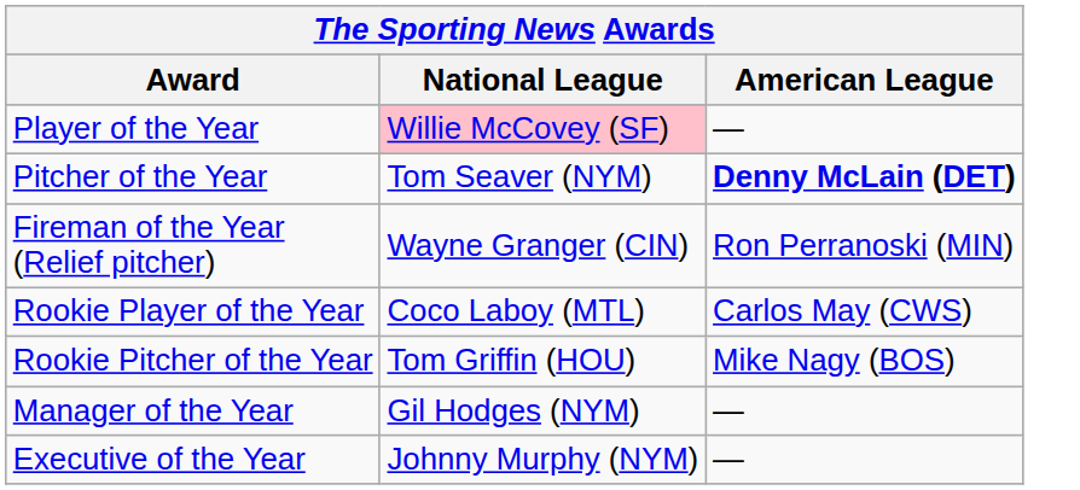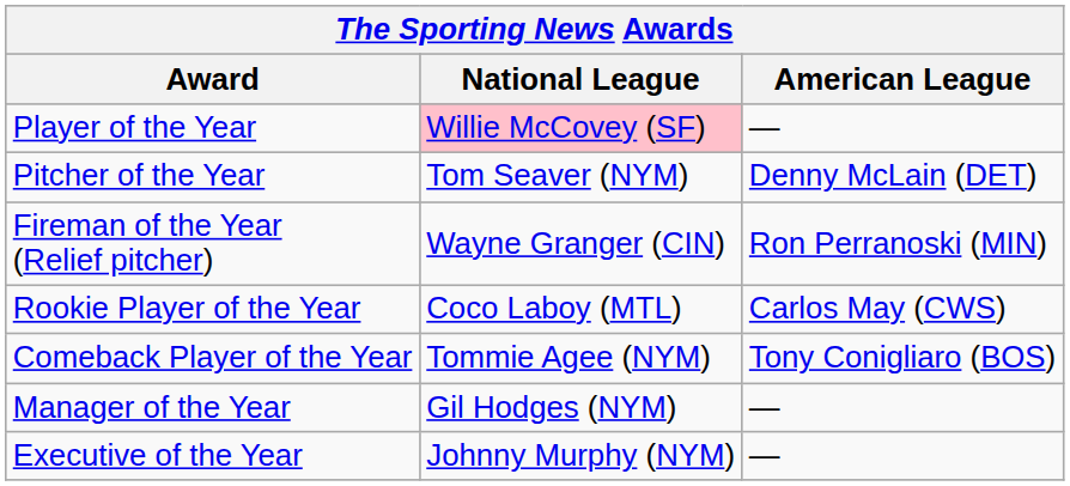Pitcher of the Year | American League: bold -> normal
- row: Rookie Pitcher of the Year | Tom Griffin (HOU) | Mike Nagy (BOS)
+ row: Comeback Player of the Year | Tommie Agee (NYM) | Tony Conigliaro (BOS)
